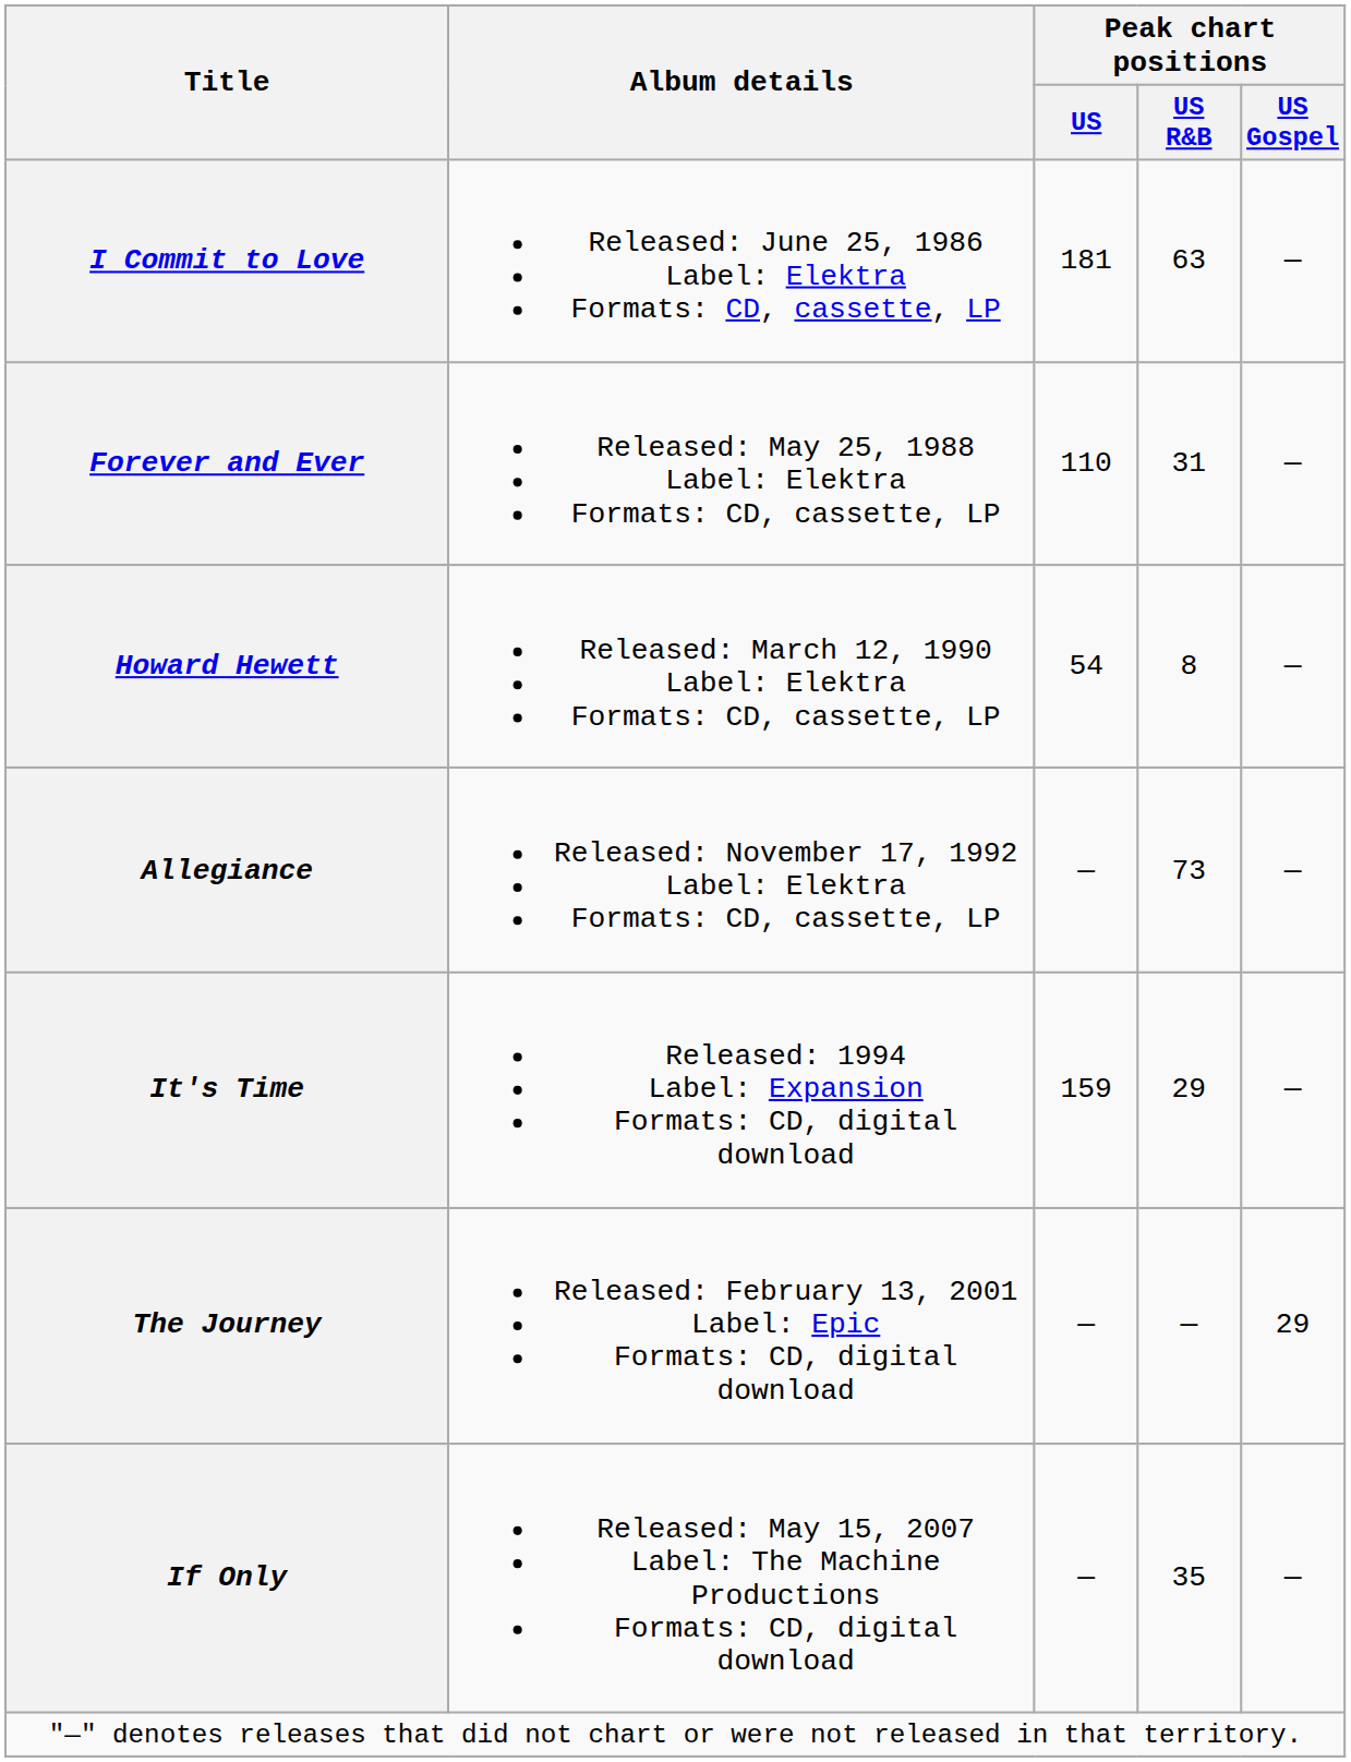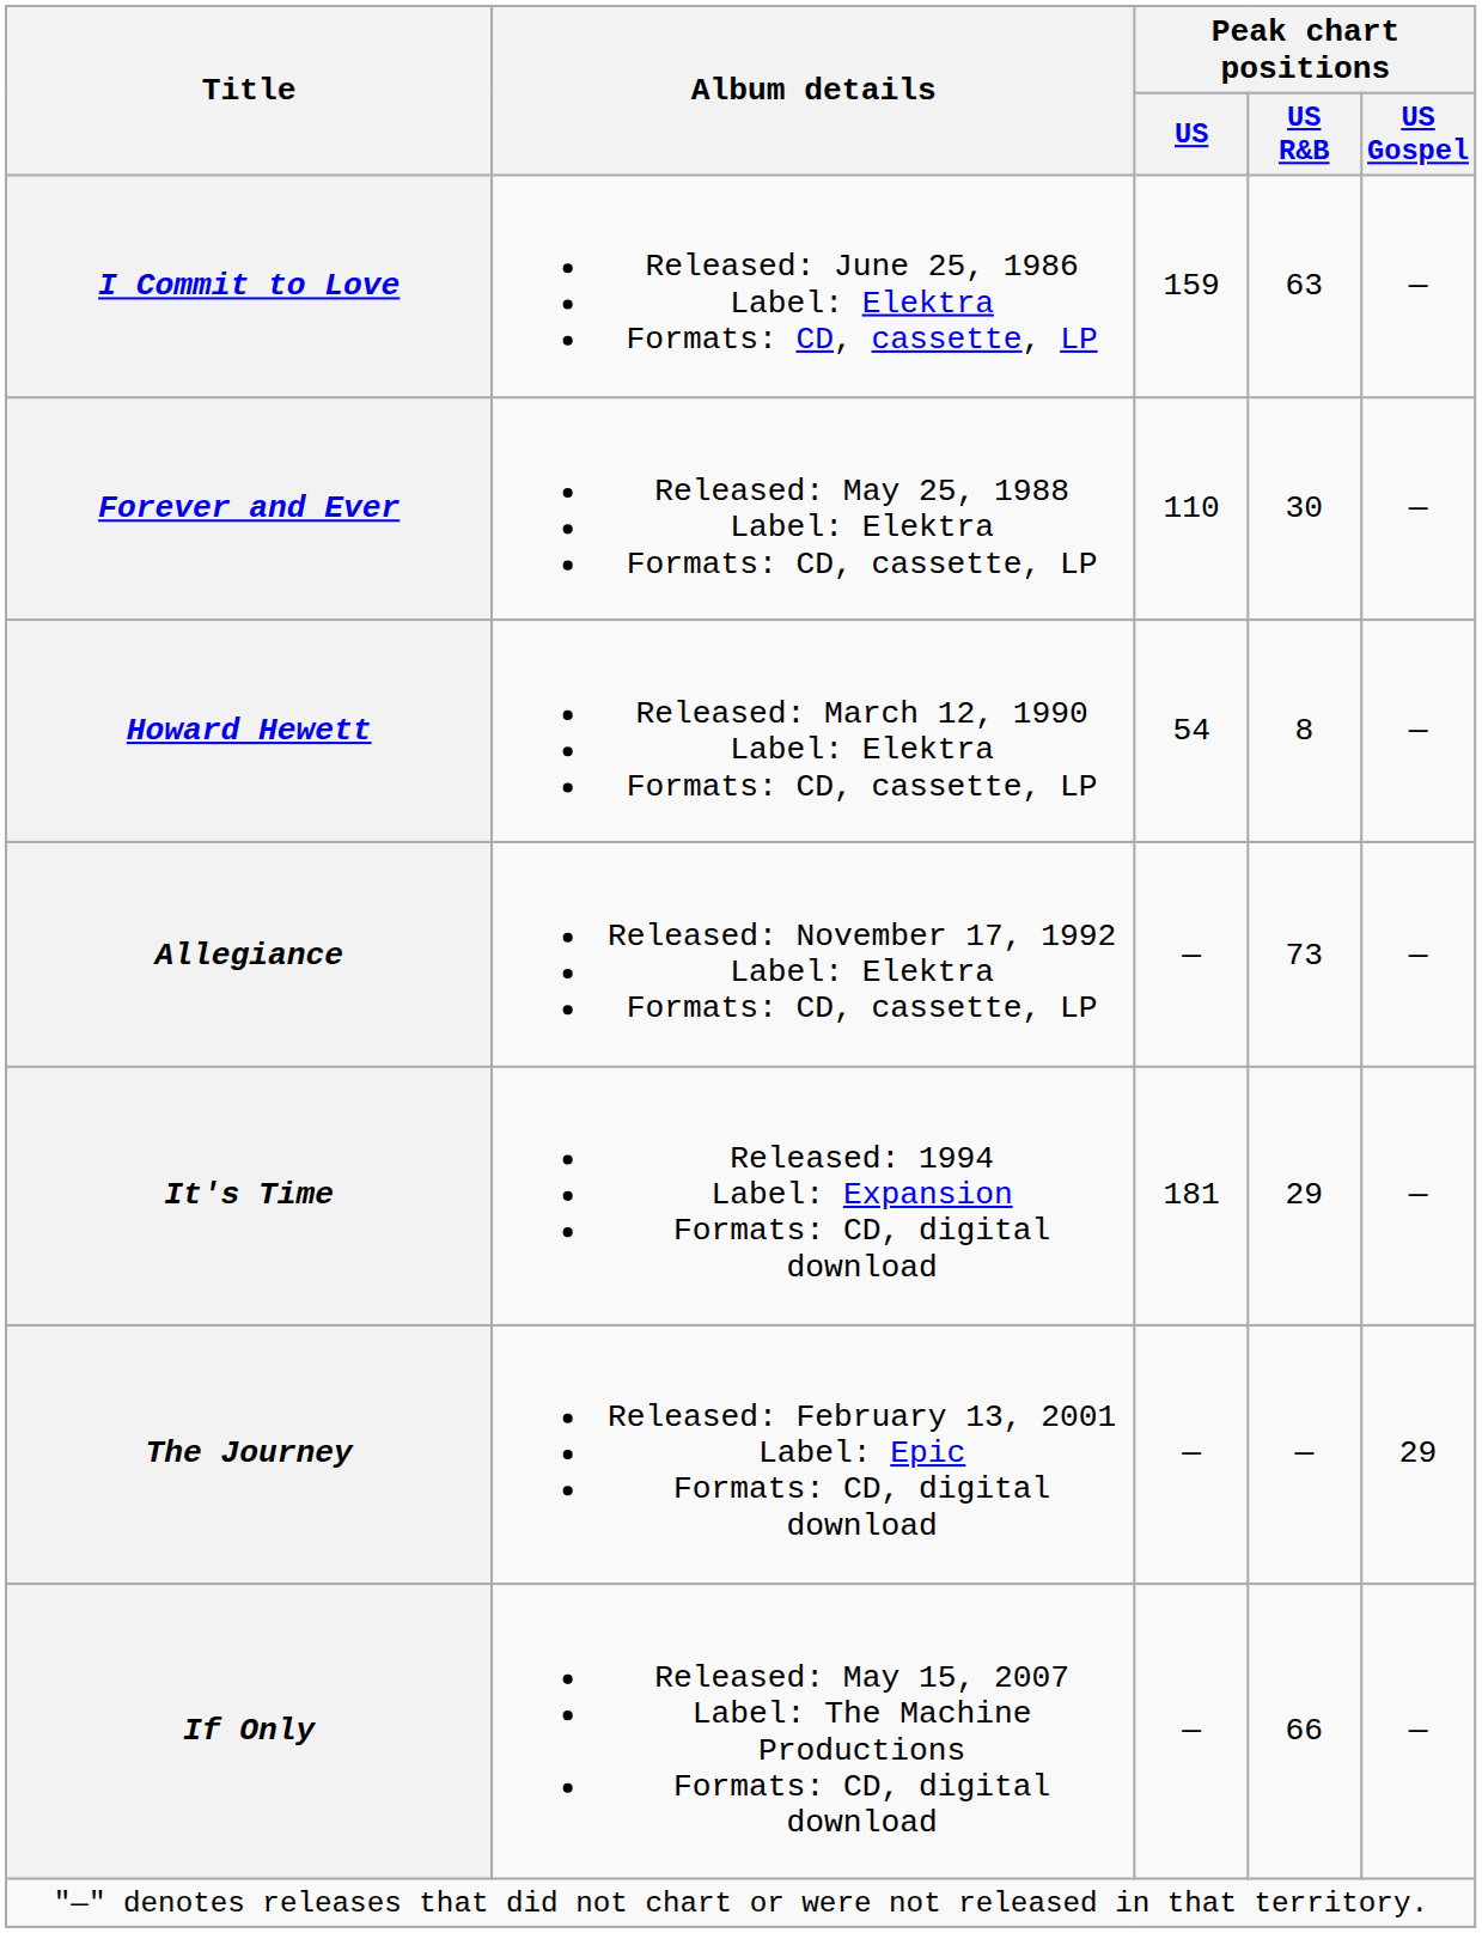I Commit to Love | Peak chart positions / US: 181 -> 159
Forever and Ever | Peak chart positions / US R&B: 31 -> 30
It's Time | Peak chart positions / US: 159 -> 181
If Only | Peak chart positions / US R&B: 35 -> 66
